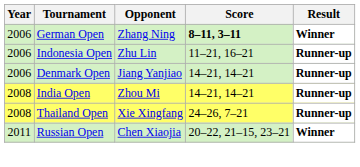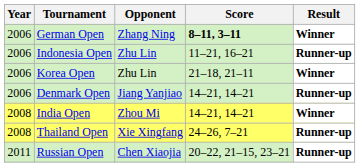+ row: 2006 | Korea Open | Zhu Lin | 21–18, 21–11 | Winner
India Open | Result: Runner-up -> Winner
Russian Open | Result: Winner -> Runner-up
